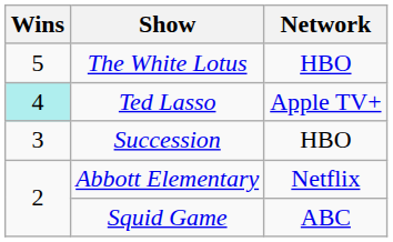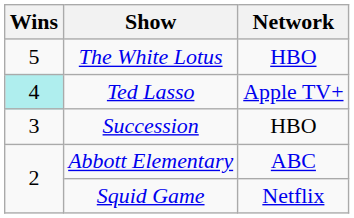Abbott Elementary | Network: Netflix -> ABC
Squid Game | Network: ABC -> Netflix
